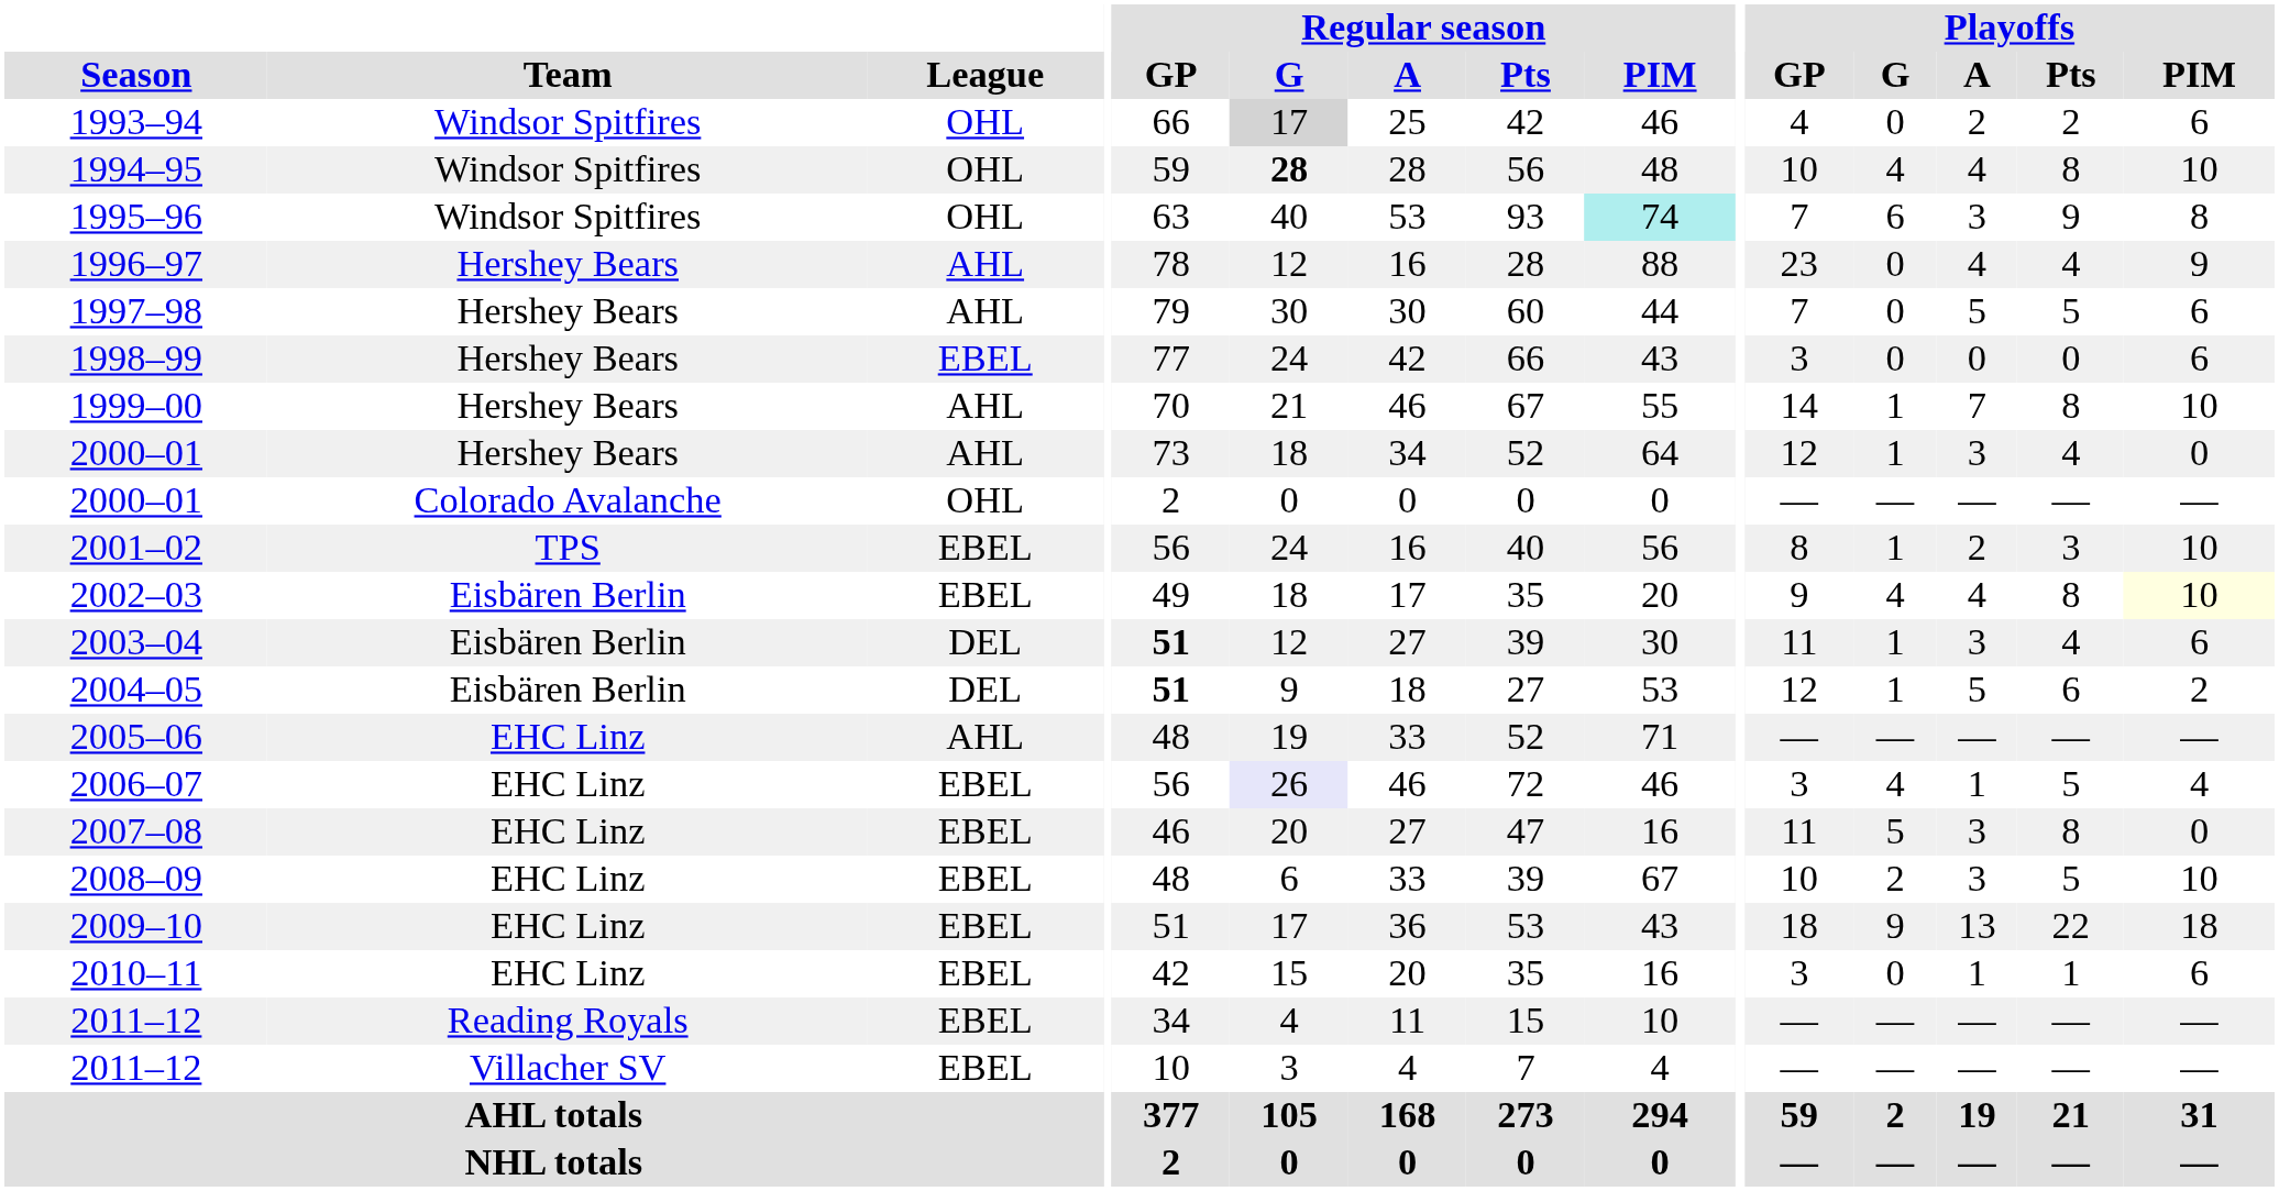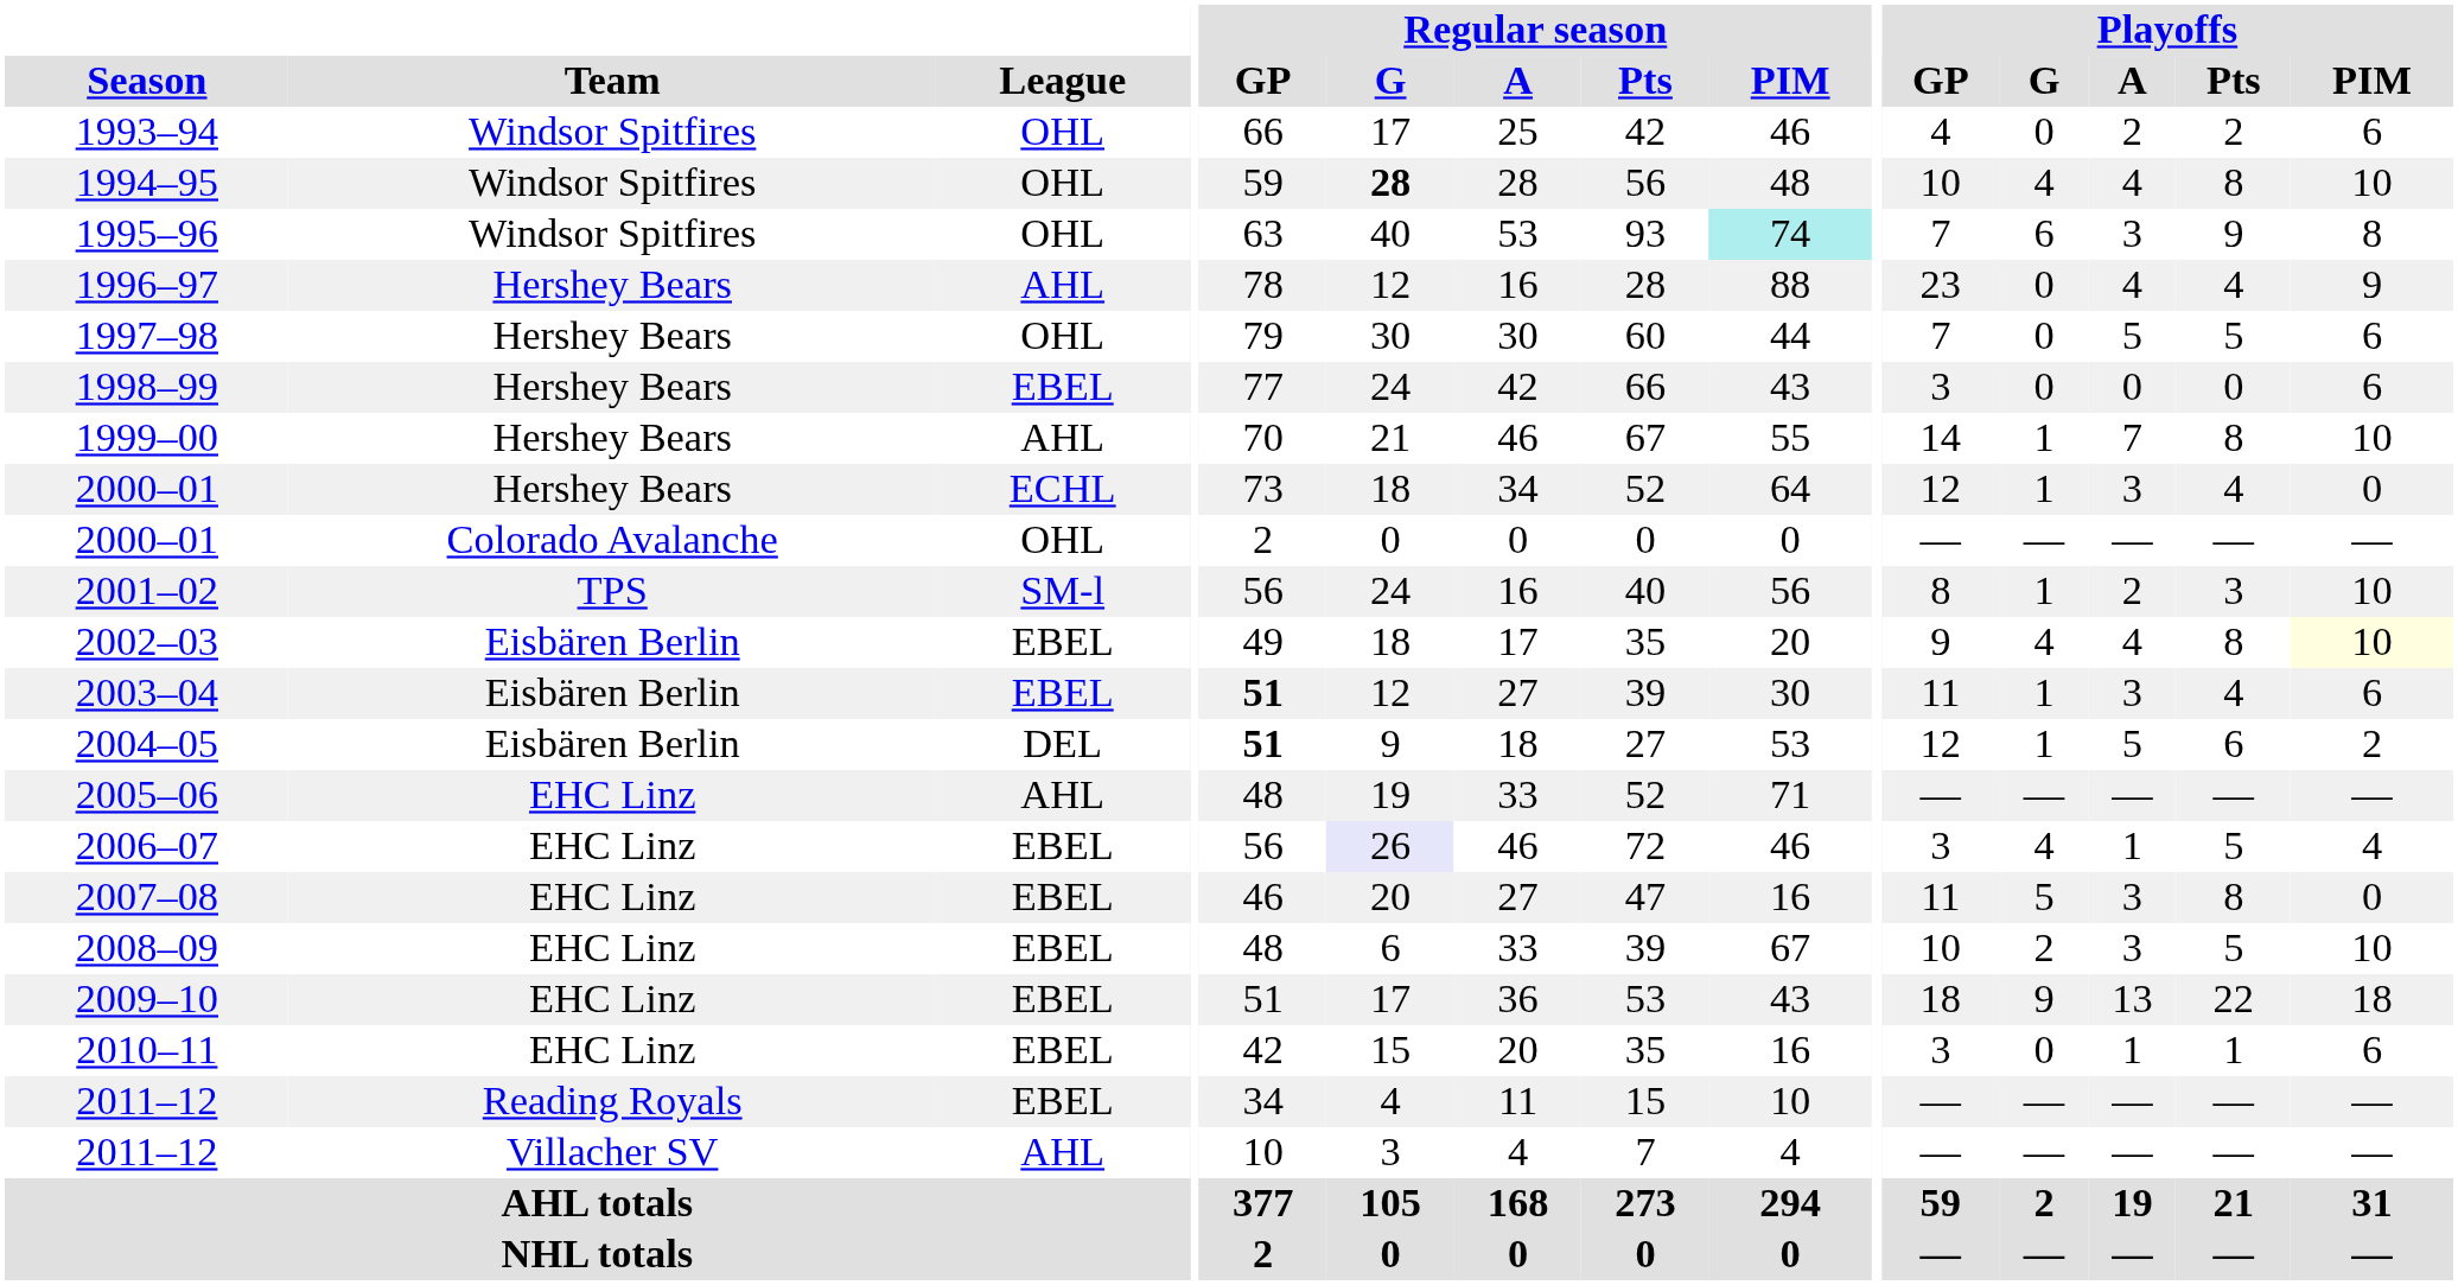1993–94 | Regular season / G: lightgrey background -> no background
1997–98 | League: AHL -> OHL
2000–01 / Hershey Bears | League: AHL -> ECHL
2001–02 | League: EBEL -> SM-l
2003–04 | League: DEL -> EBEL
2011–12 / Villacher SV | League: EBEL -> AHL
